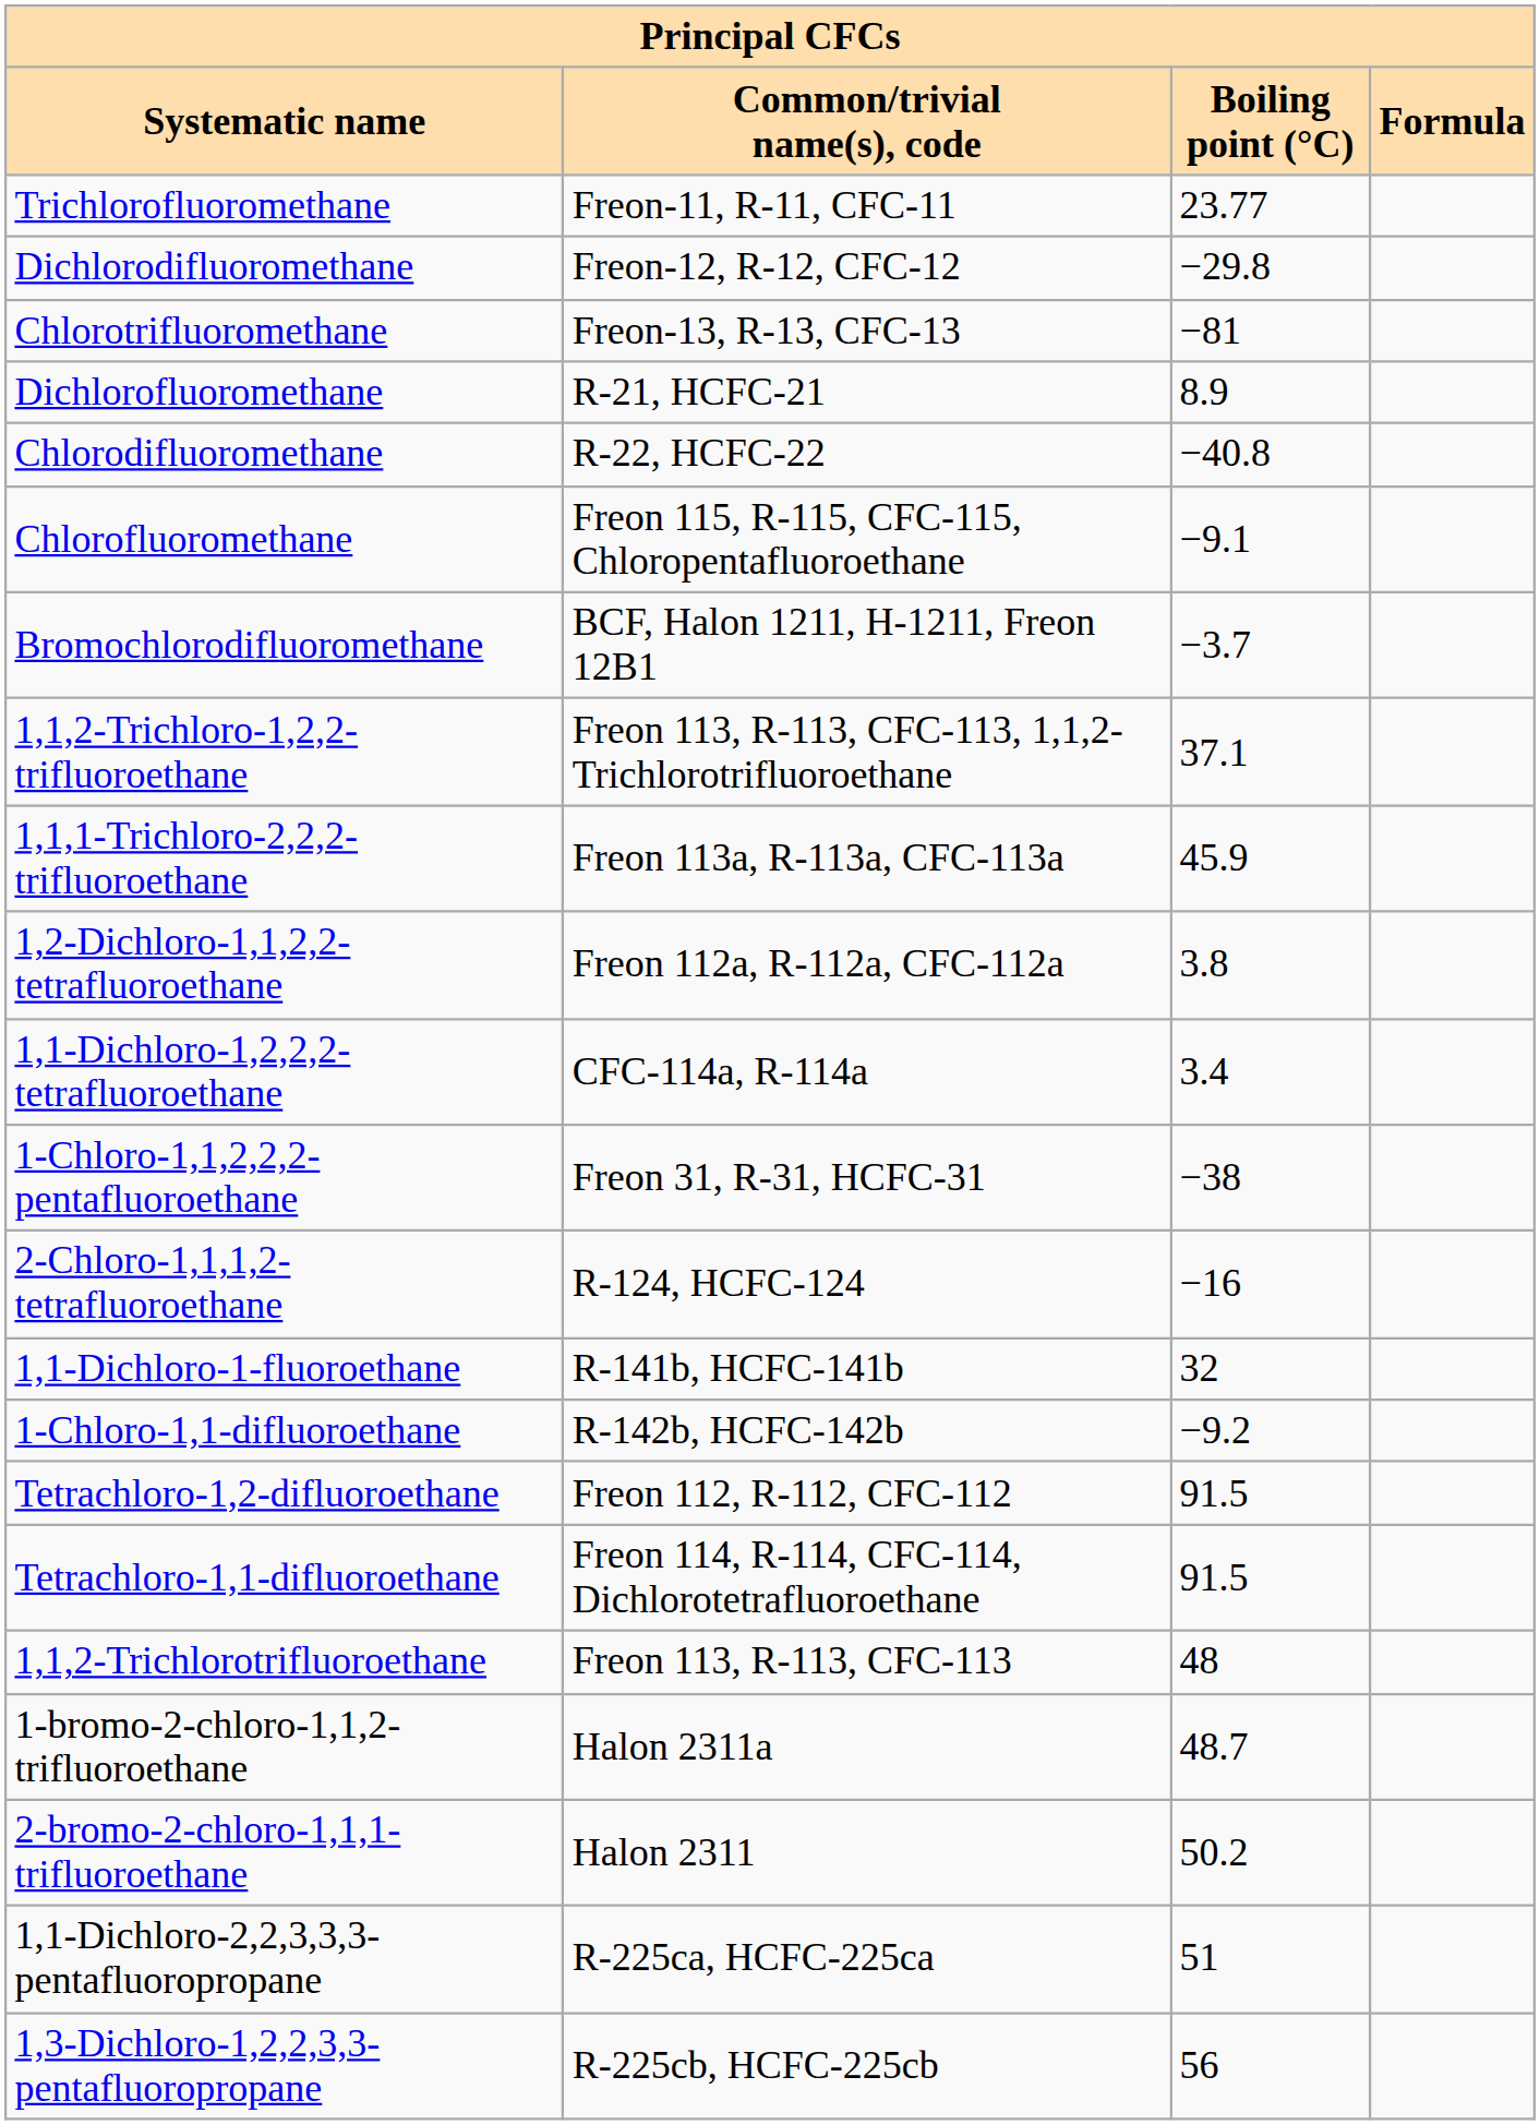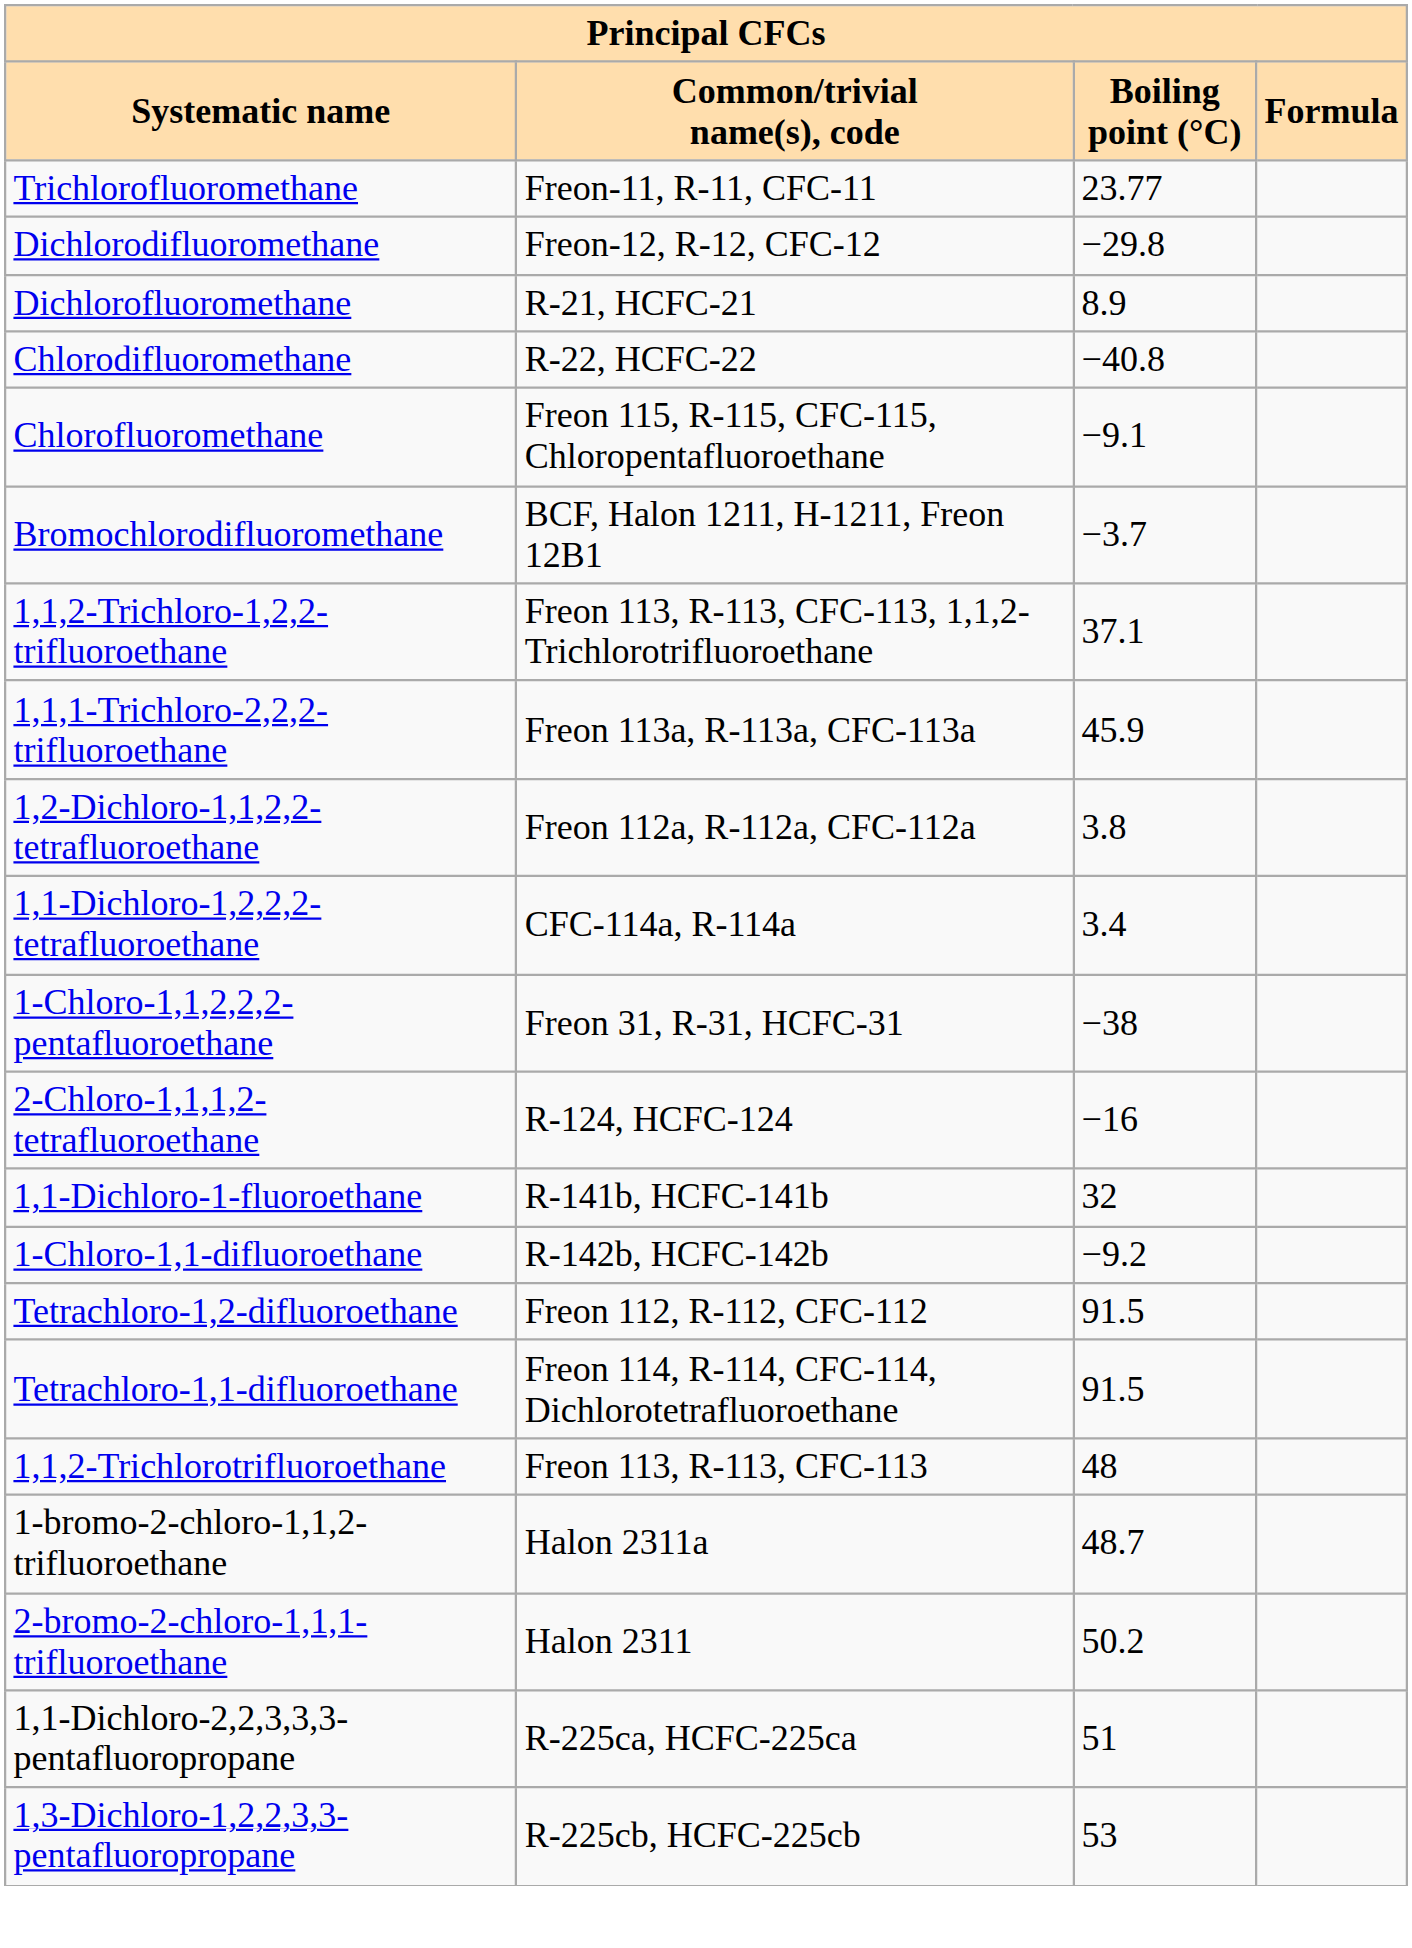- row: Chlorotrifluoromethane | Freon-13, R-13, CFC-13 | −81
1,3-Dichloro-1,2,2,3,3-pentafluoropropane | Boiling point (°C): 56 -> 53
